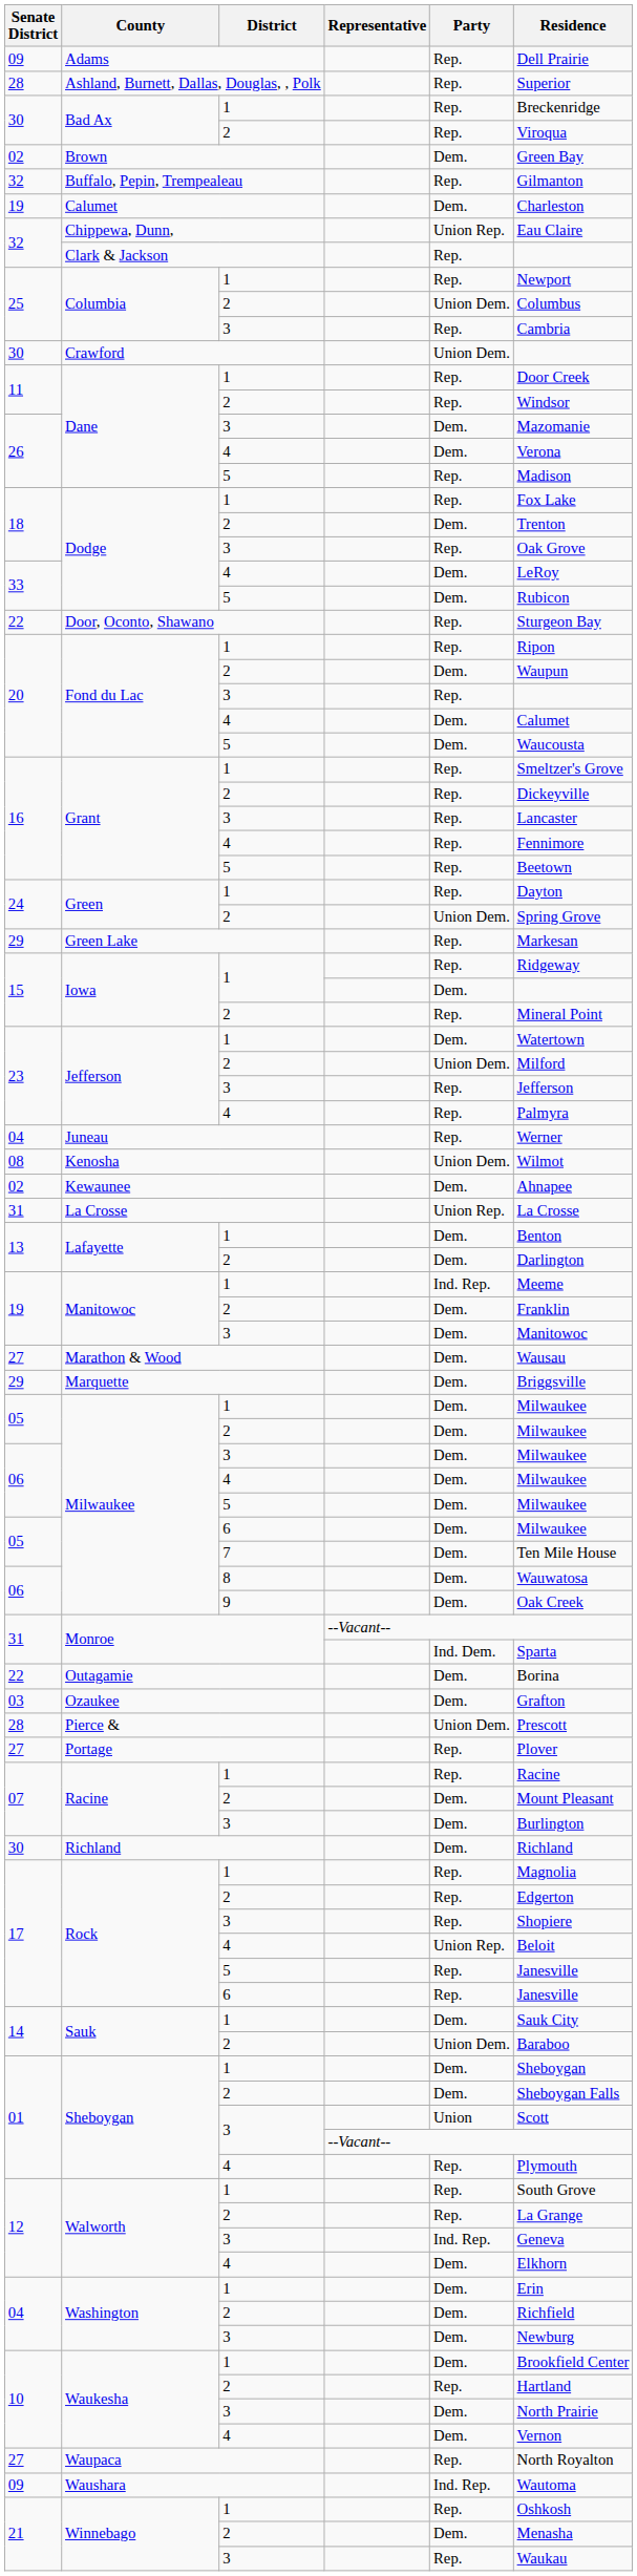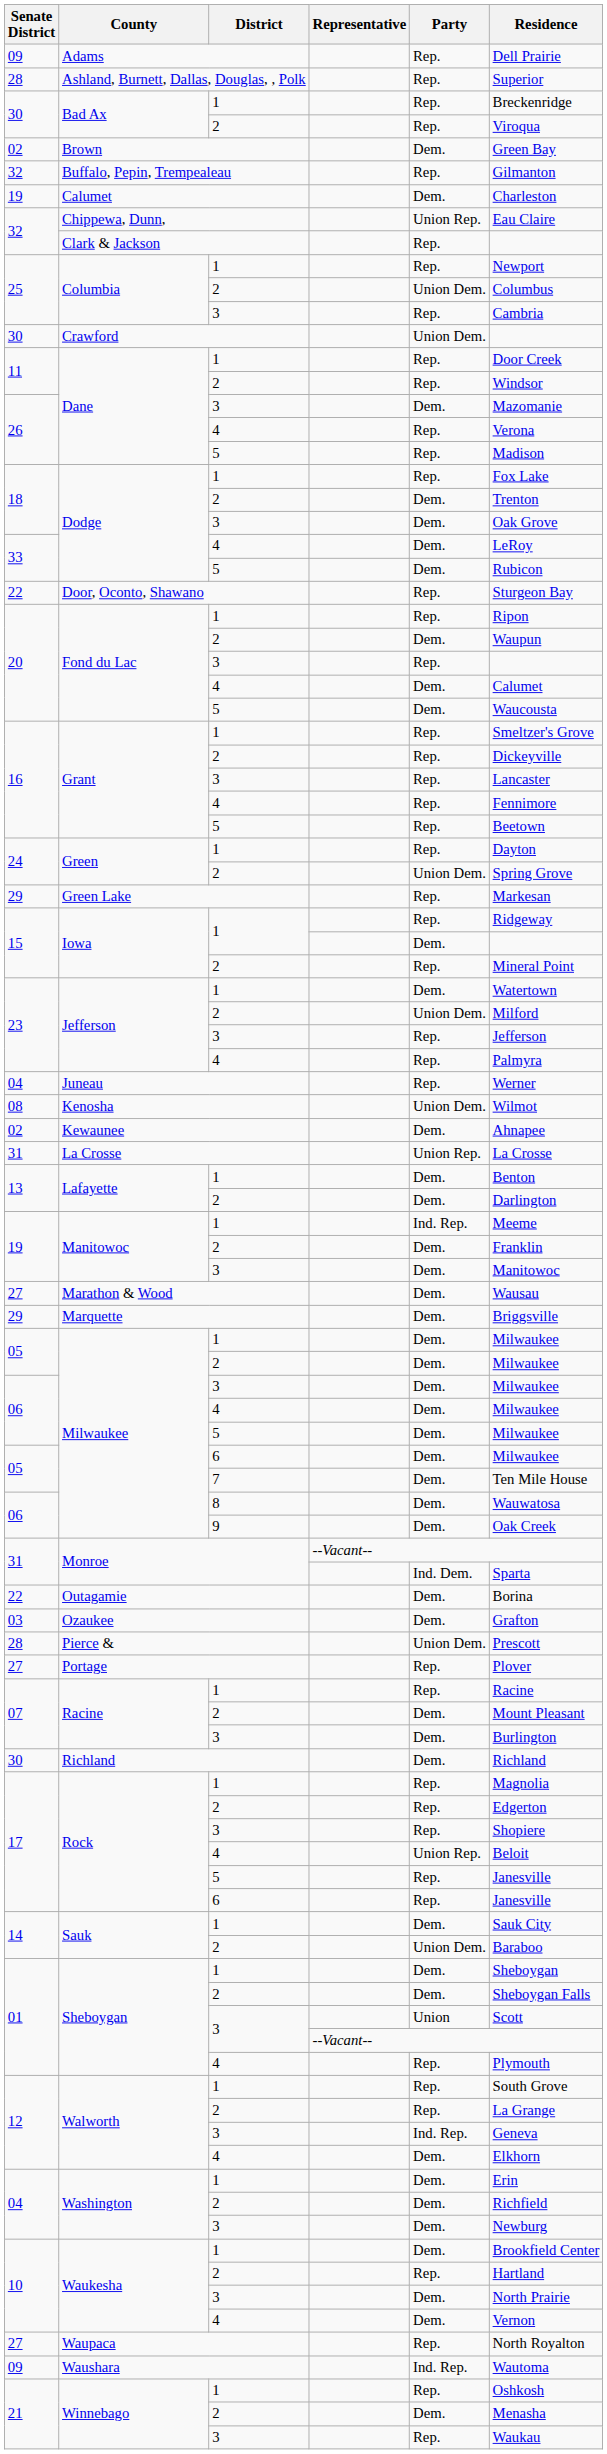Dane / 4 | Party: Dem. -> Rep.
Dodge / 3 | Party: Rep. -> Dem.
